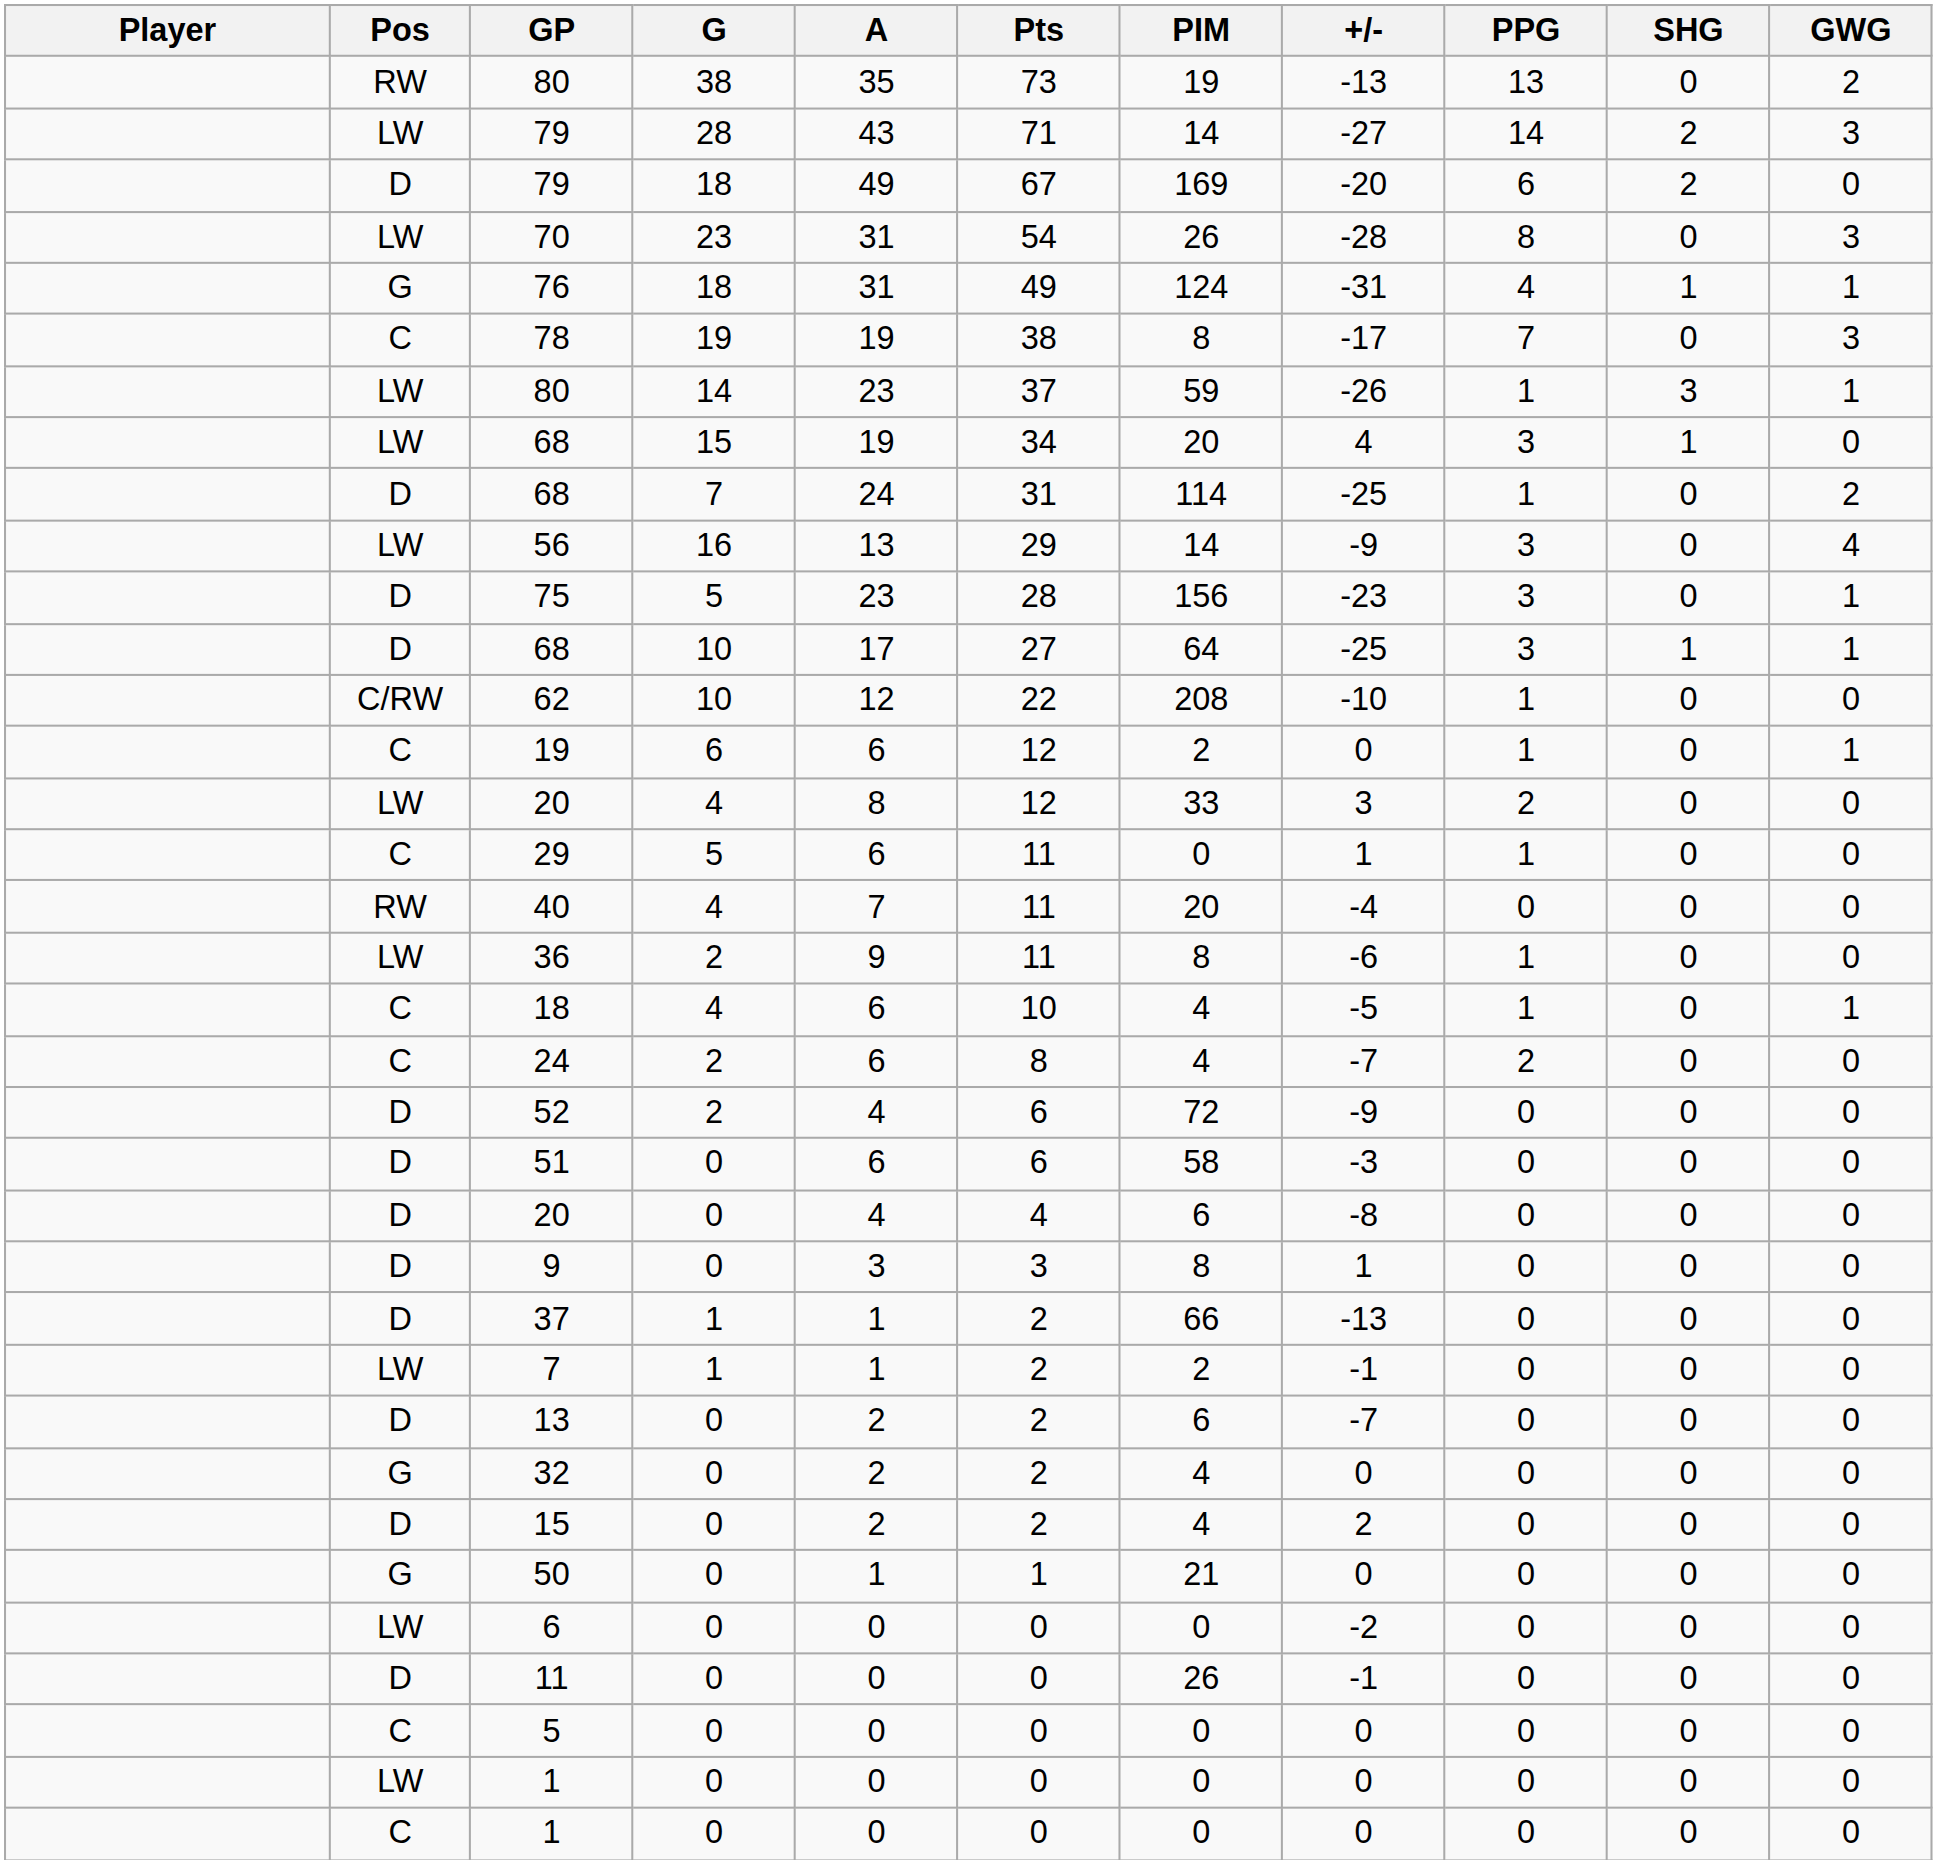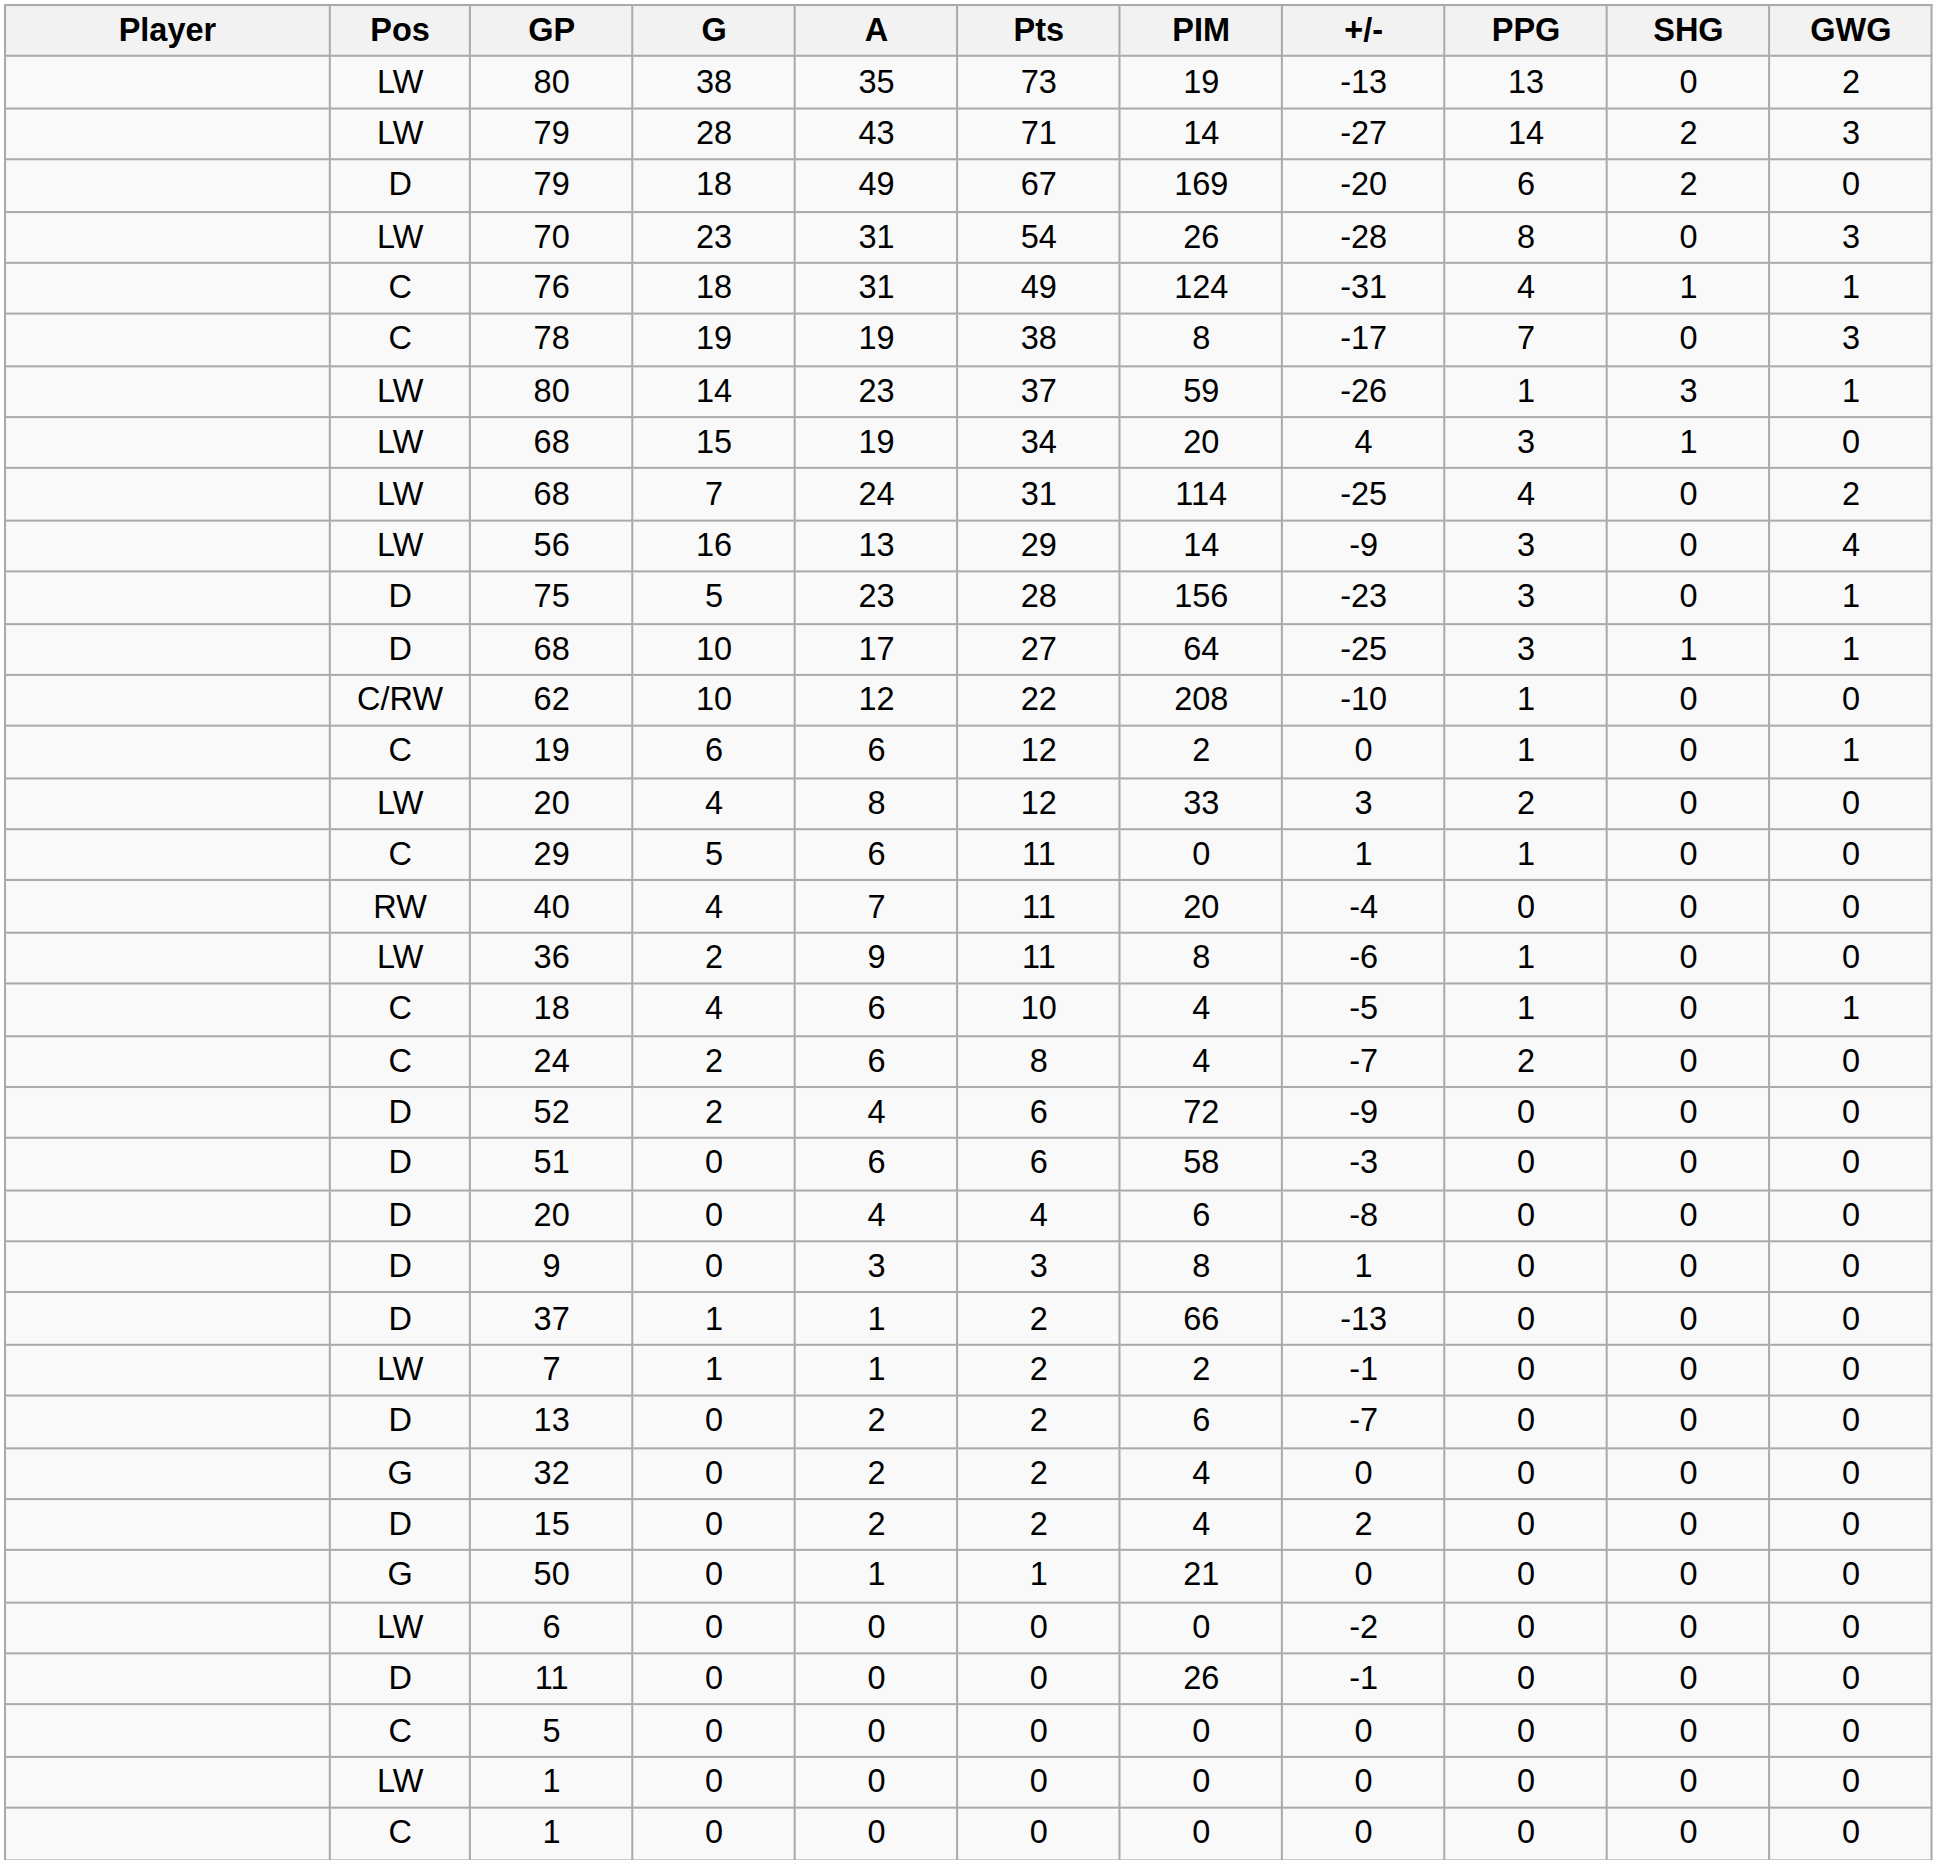80 / 38 | Pos: RW -> LW
76 | Pos: G -> C
68 / 7 | Pos: D -> LW
68 / 7 | PPG: 1 -> 4
